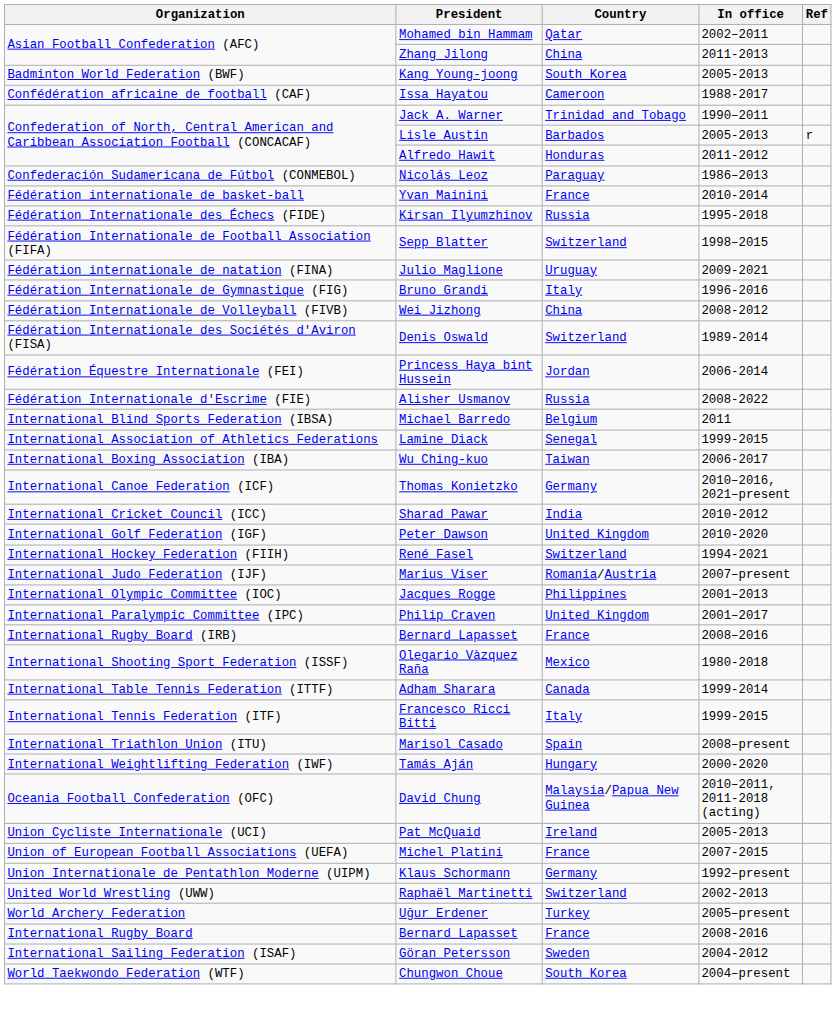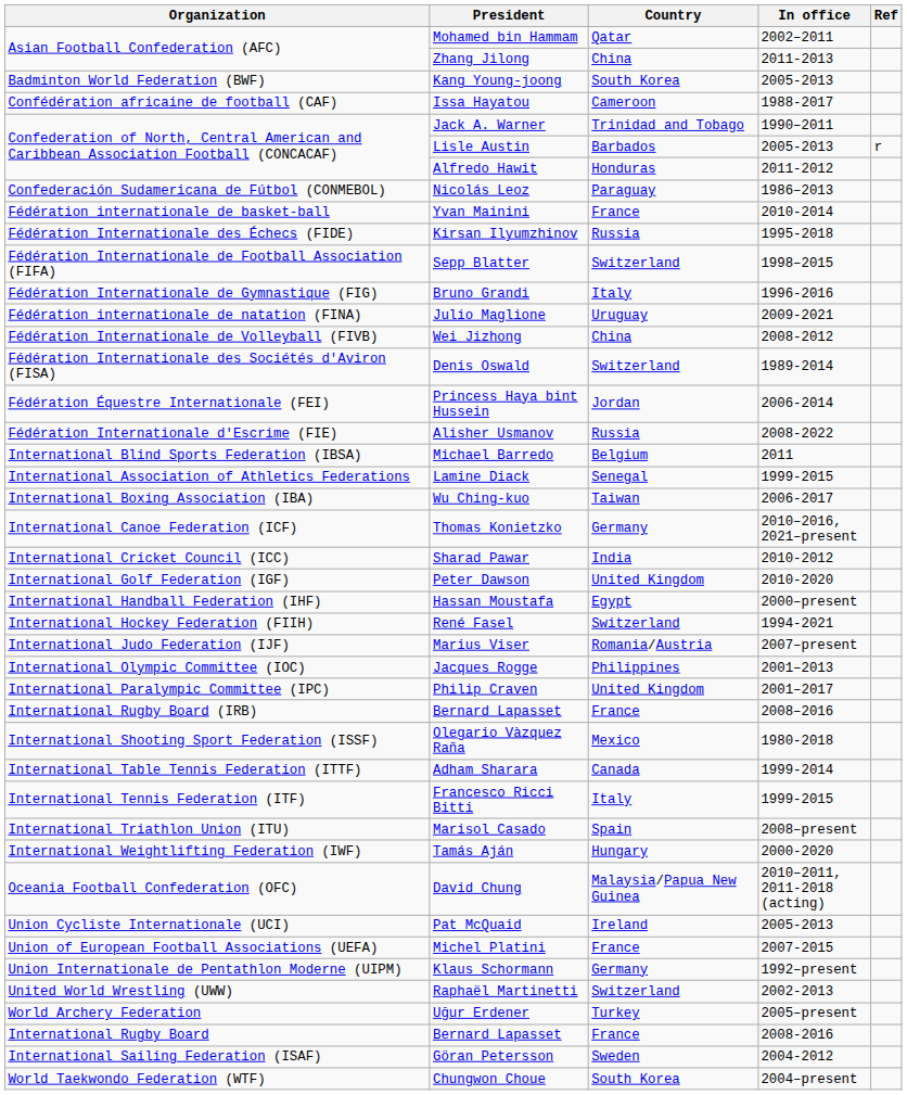rows swapped: Bruno Grandi <-> Julio Maglione
+ row: International Handball Federation (IHF) | Hassan Moustafa | Egypt | 2000–present
